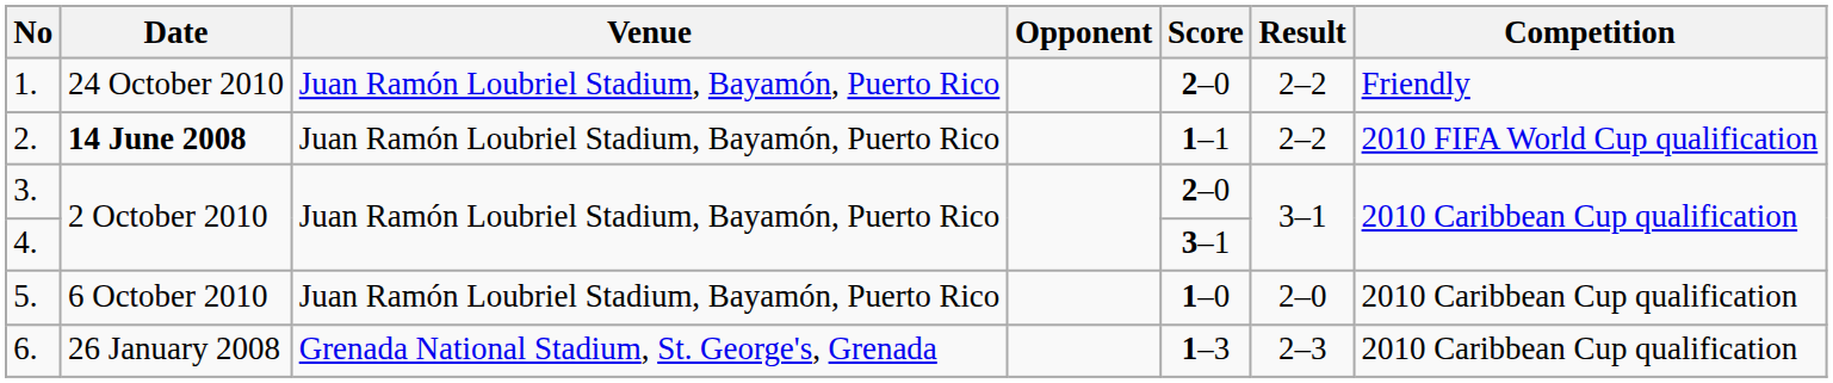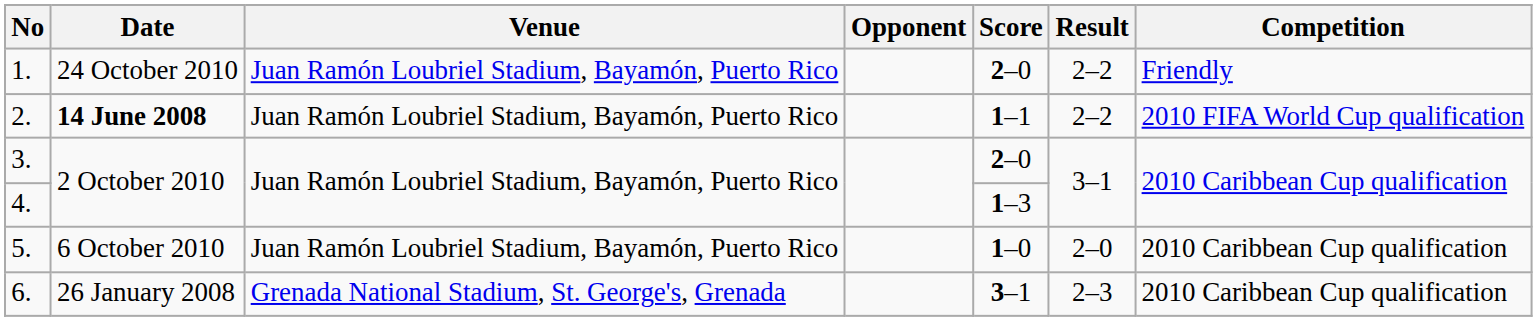4. | Score: 3–1 -> 1–3
6. | Score: 1–3 -> 3–1
